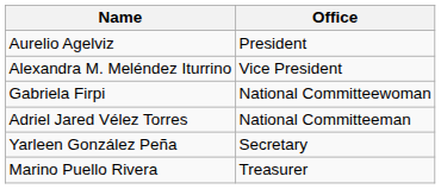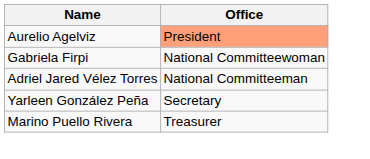Aurelio Agelviz | Office: no background -> lightsalmon background
- row: Alexandra M. Meléndez Iturrino | Vice President
